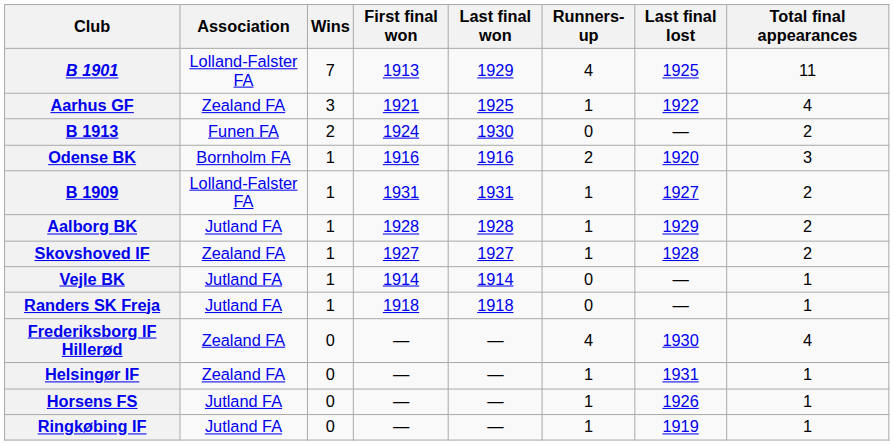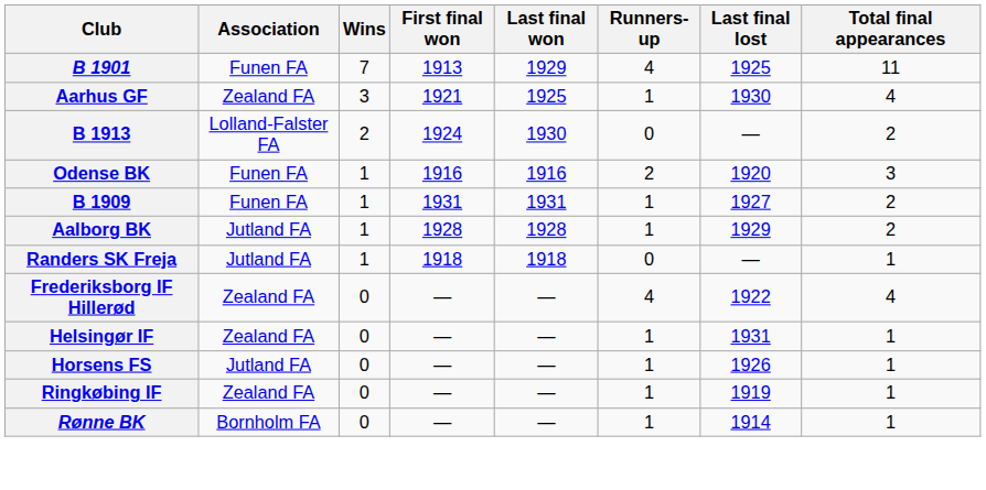B 1901 | Association: Lolland-Falster FA -> Funen FA
Aarhus GF | Last final lost: 1922 -> 1930
B 1913 | Association: Funen FA -> Lolland-Falster FA
Odense BK | Association: Bornholm FA -> Funen FA
B 1909 | Association: Lolland-Falster FA -> Funen FA
- row: Skovshoved IF | Zealand FA | 1 | 1927 | 1927 | 1 | 1928 | 2
- row: Vejle BK | Jutland FA | 1 | 1914 | 1914 | 0 | — | 1
Frederiksborg IF Hillerød | Last final lost: 1930 -> 1922
Ringkøbing IF | Association: Jutland FA -> Zealand FA
+ row: Rønne BK | Bornholm FA | 0 | — | — | 1 | 1914 | 1
